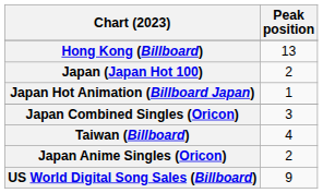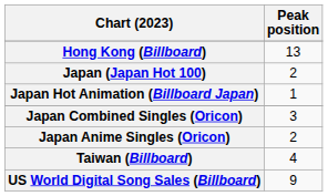rows swapped: Japan Anime Singles (Oricon) <-> Taiwan (Billboard)
